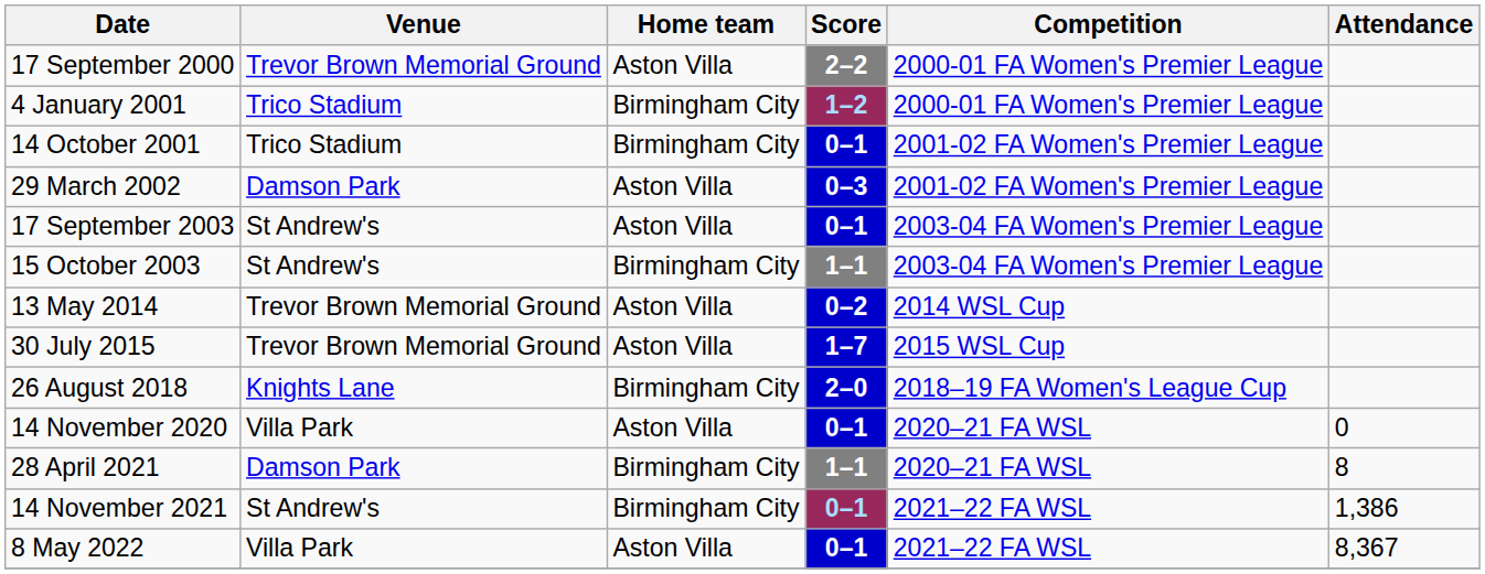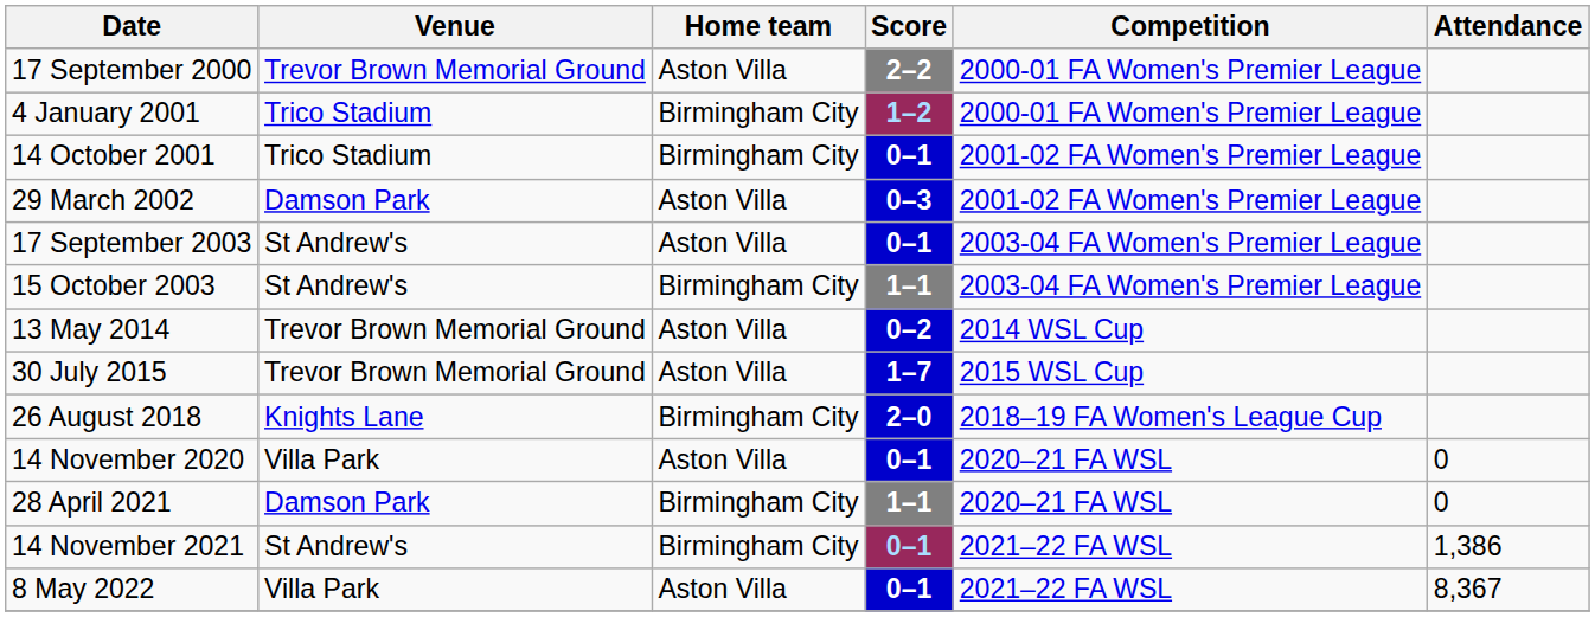28 April 2021 | Attendance: 8 -> 0
